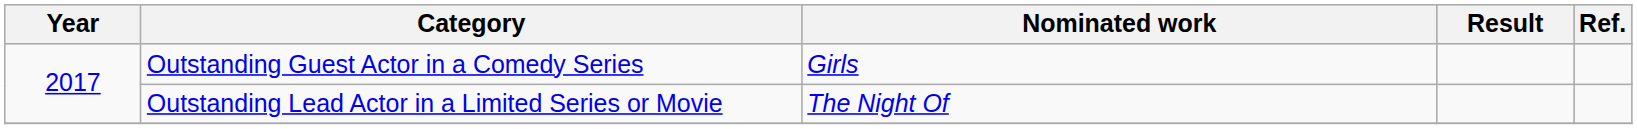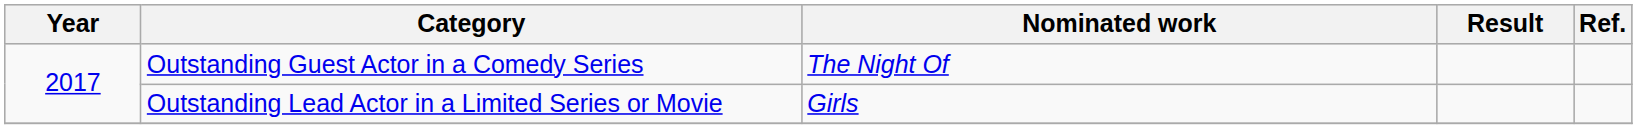Outstanding Guest Actor in a Comedy Series | Nominated work: Girls -> The Night Of
Outstanding Lead Actor in a Limited Series or Movie | Nominated work: The Night Of -> Girls
